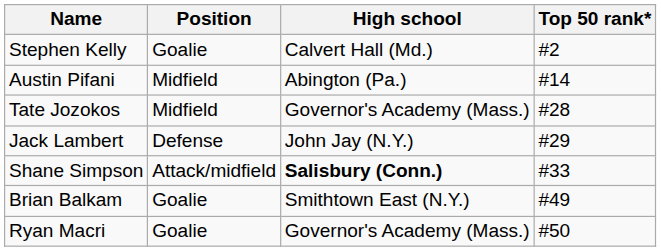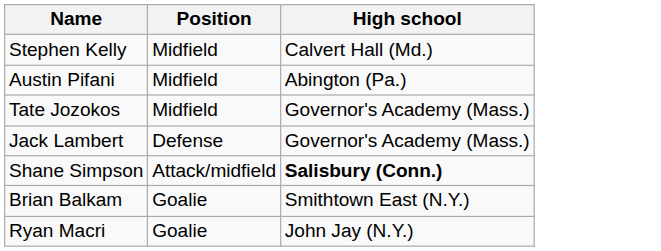- column: Top 50 rank* | #2 | #14 | #28 | #29 | #33 | #49 | #50
Stephen Kelly | Position: Goalie -> Midfield
Jack Lambert | High school: John Jay (N.Y.) -> Governor's Academy (Mass.)
Ryan Macri | High school: Governor's Academy (Mass.) -> John Jay (N.Y.)
